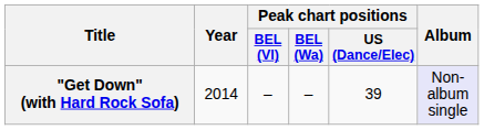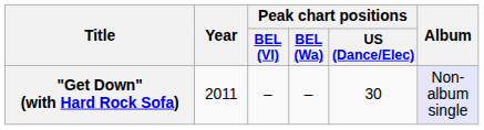"Get Down" (with Hard Rock Sofa) | Year: 2014 -> 2011
"Get Down" (with Hard Rock Sofa) | Peak chart positions / US (Dance/Elec): 39 -> 30
